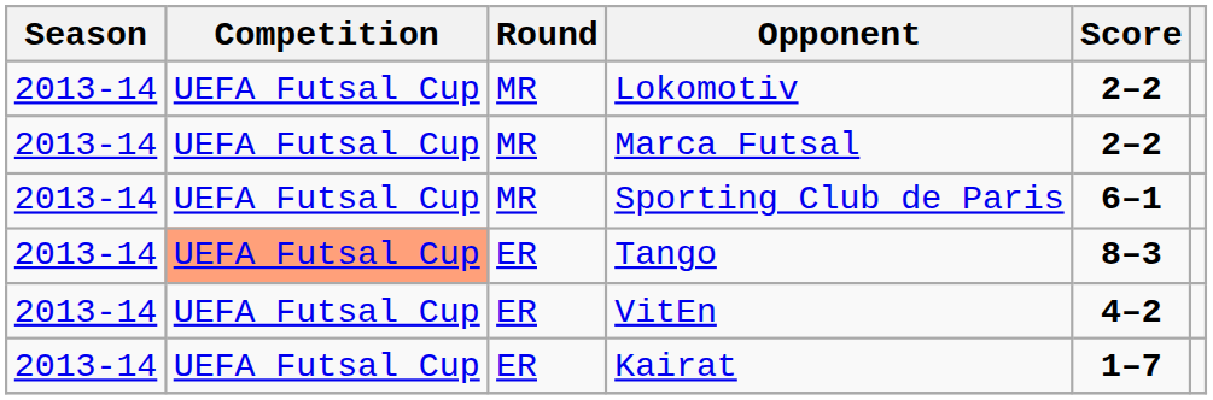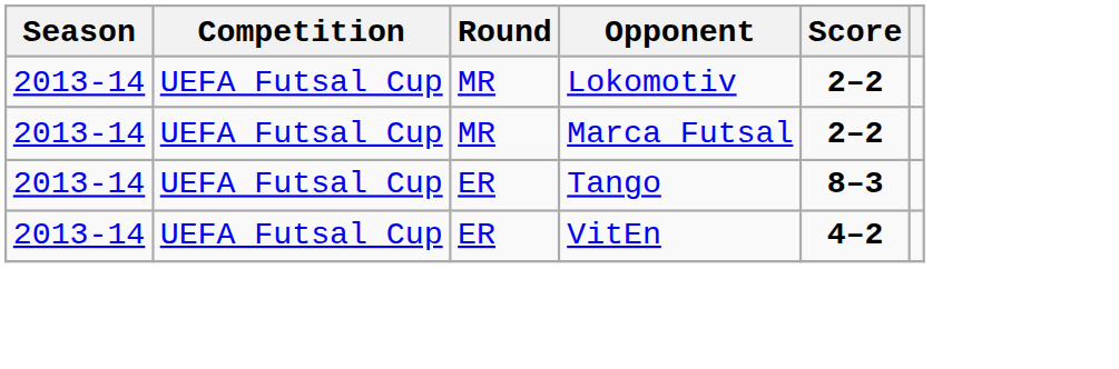- row: 2013-14 | UEFA Futsal Cup | MR | Sporting Club de Paris | 6–1
Tango | Competition: lightsalmon background -> no background
- row: 2013-14 | UEFA Futsal Cup | ER | Kairat | 1–7
